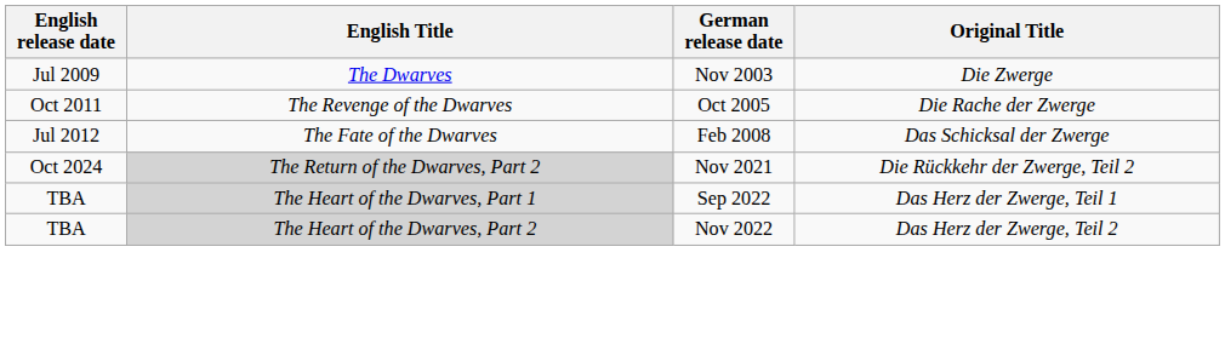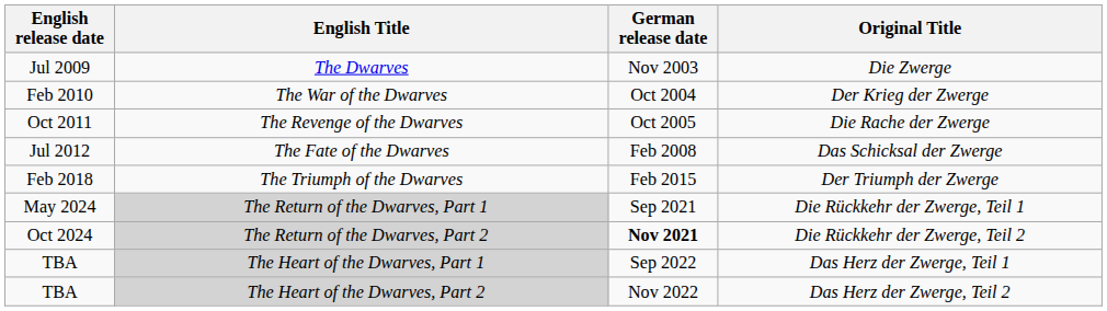+ row: Feb 2010 | The War of the Dwarves | Oct 2004 | Der Krieg der Zwerge
+ row: Feb 2018 | The Triumph of the Dwarves | Feb 2015 | Der Triumph der Zwerge
+ row: May 2024 | The Return of the Dwarves, Part 1 | Sep 2021 | Die Rückkehr der Zwerge, Teil 1
The Return of the Dwarves, Part 2 | German release date: normal -> bold
